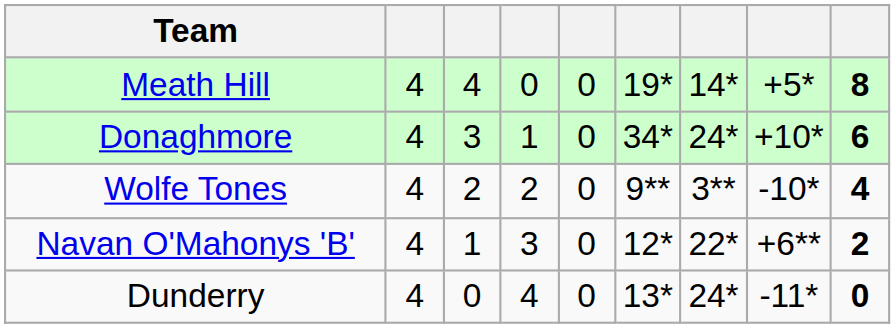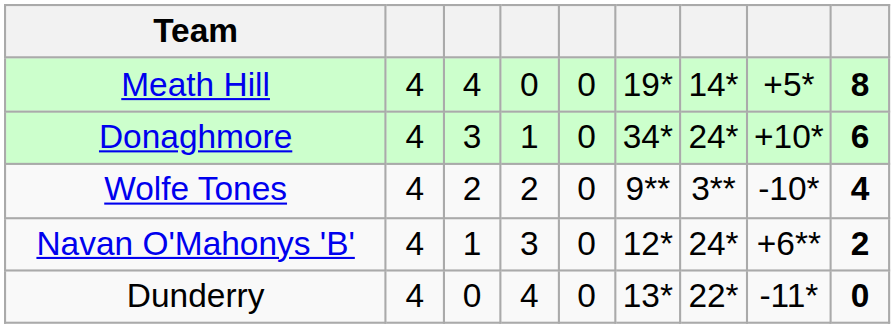Navan O'Mahonys 'B' | column 7: 22* -> 24*
Dunderry | column 7: 24* -> 22*
